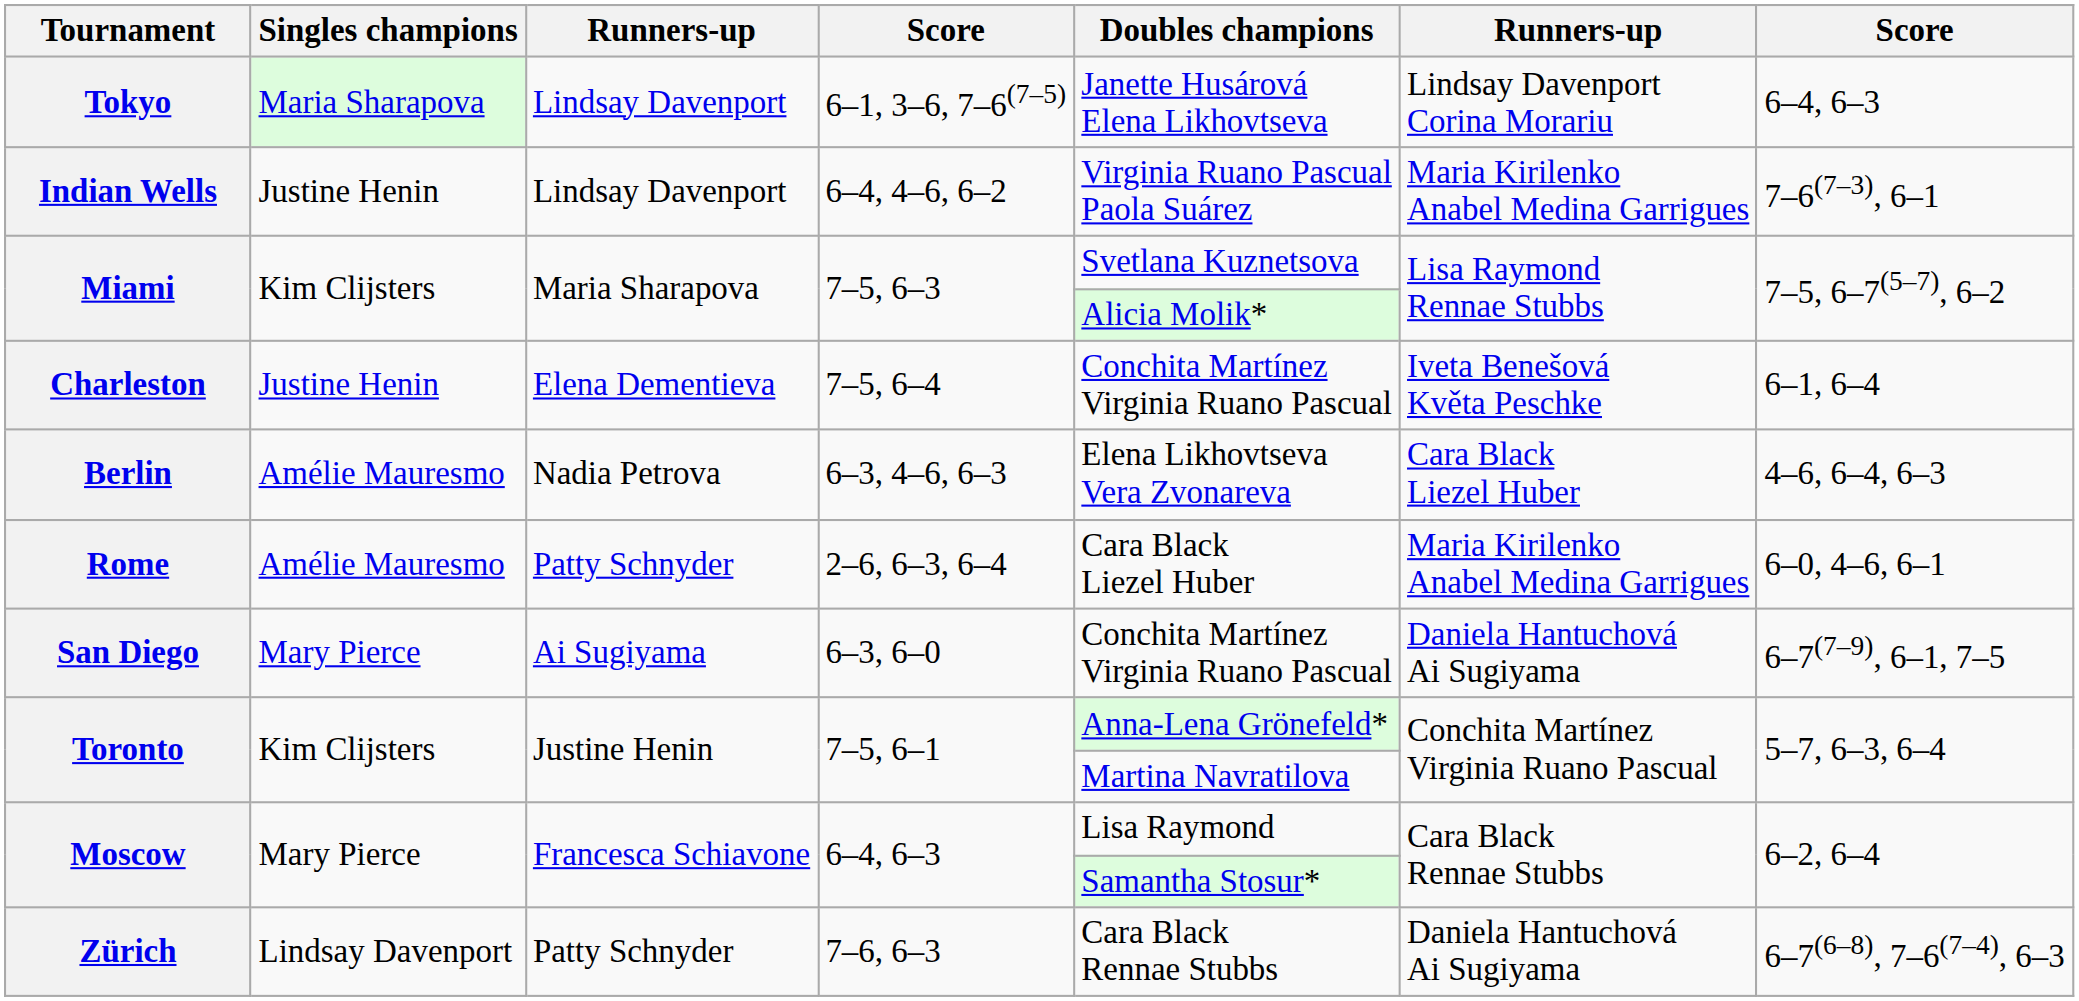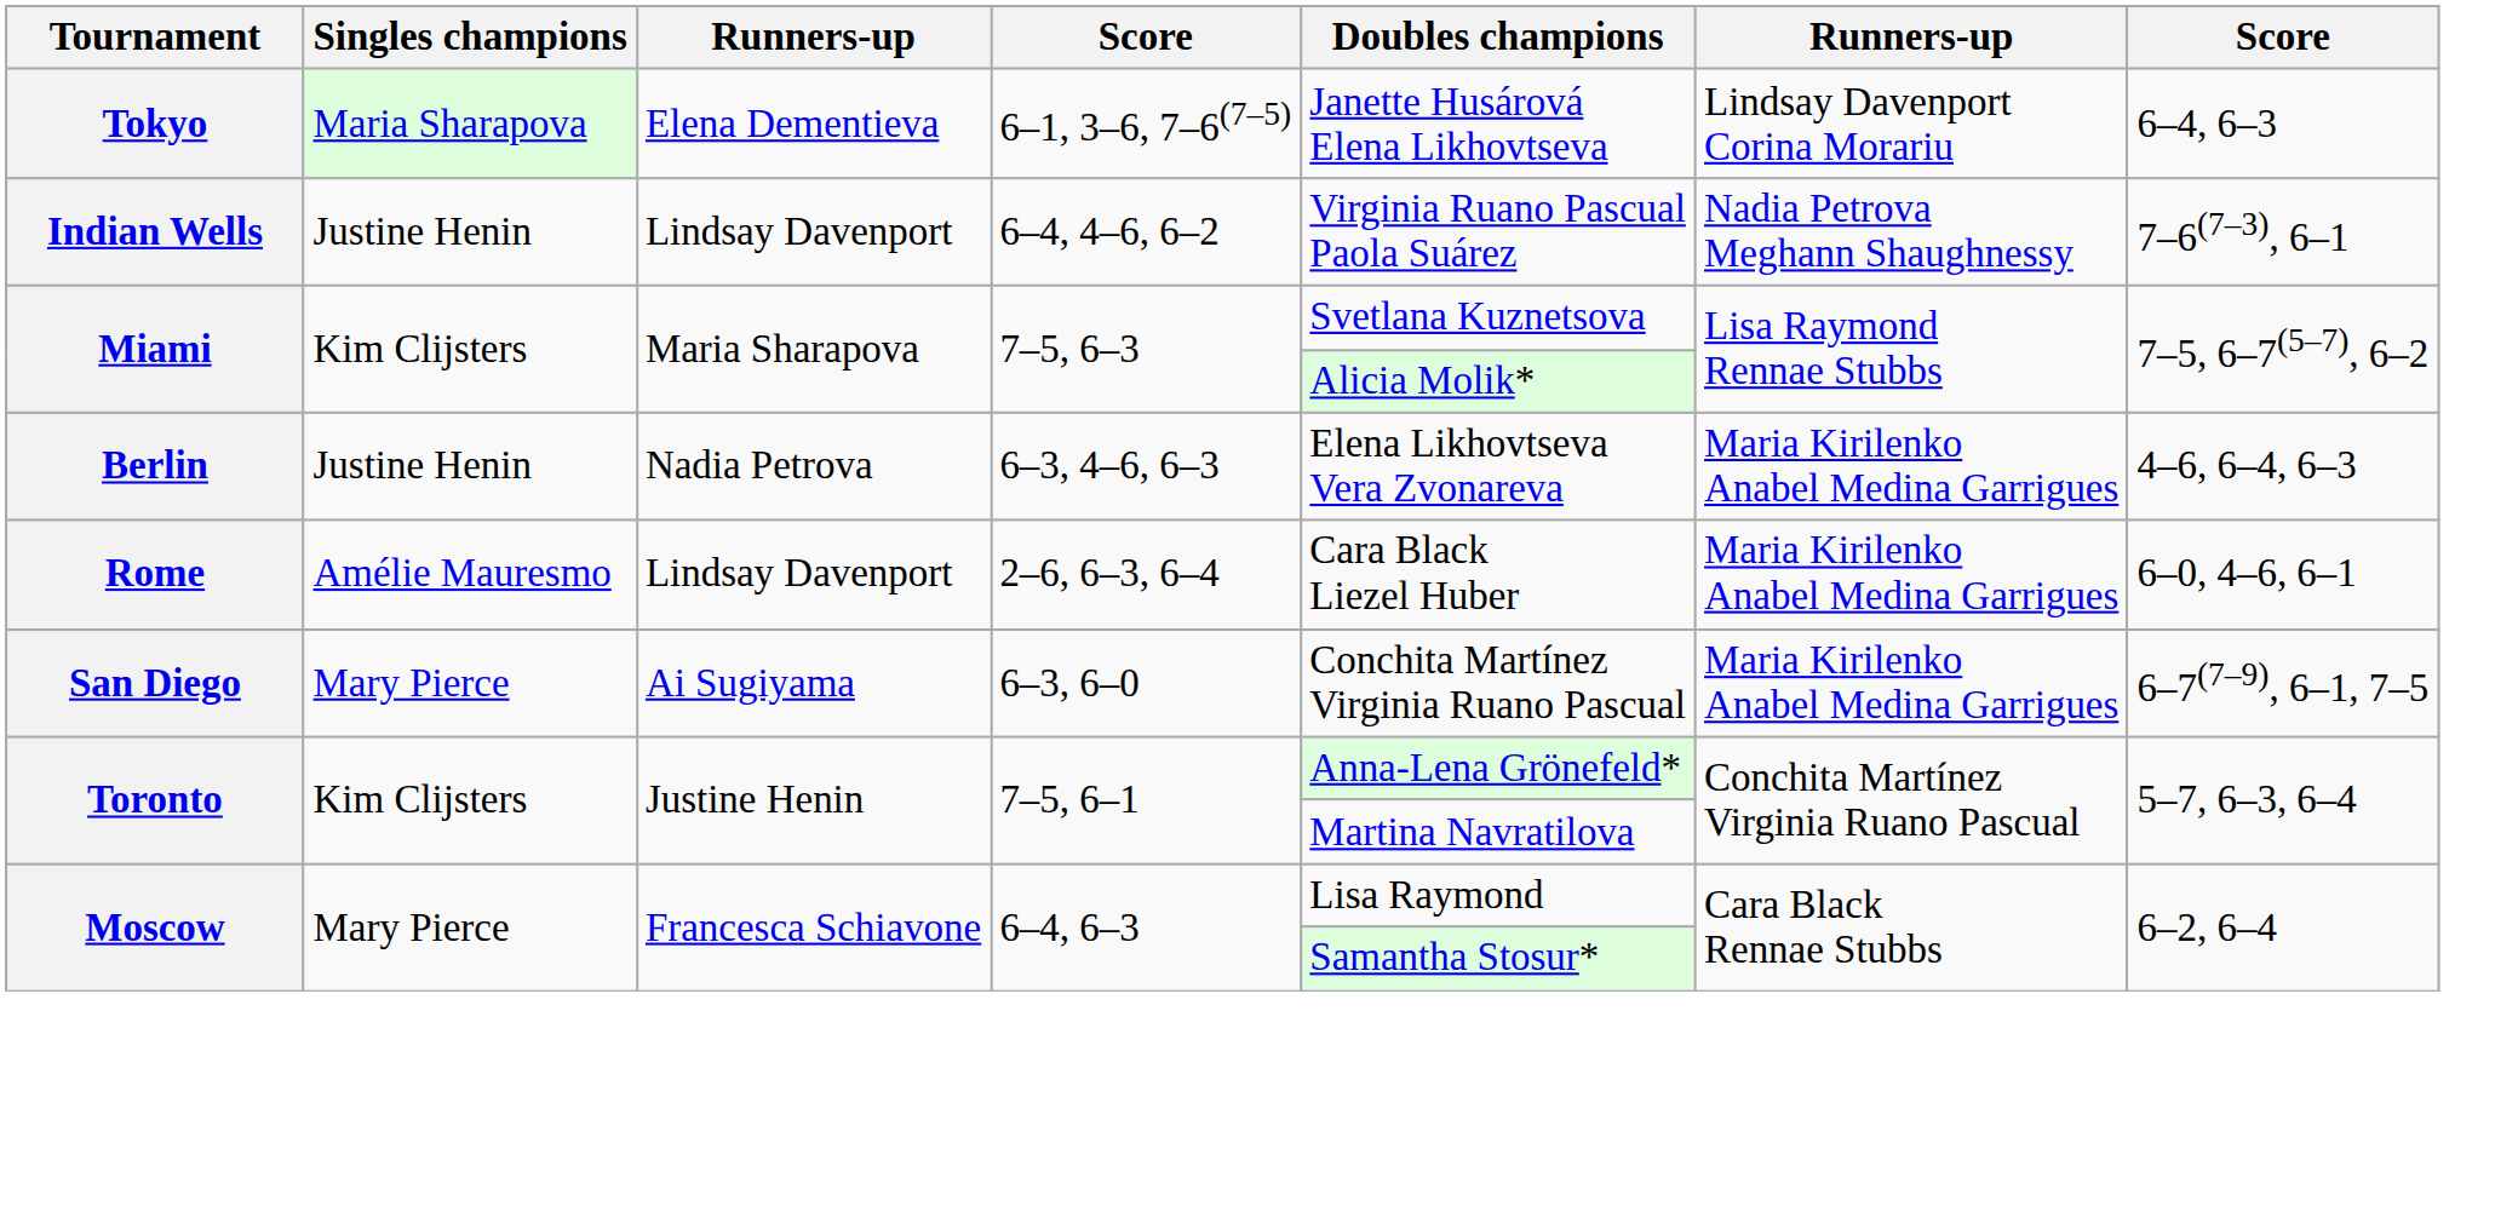Tokyo | column 3: Lindsay Davenport -> Elena Dementieva
Indian Wells | column 6: Maria Kirilenko Anabel Medina Garrigues -> Nadia Petrova Meghann Shaughnessy
- row: Charleston | Justine Henin | Elena Dementieva | 7–5, 6–4 | Conchita Martínez Virginia Ruano Pascual | Iveta Benešová Květa Peschke | 6–1, 6–4
Berlin | Singles champions: Amélie Mauresmo -> Justine Henin
Berlin | column 6: Cara Black Liezel Huber -> Maria Kirilenko Anabel Medina Garrigues
Rome | column 3: Patty Schnyder -> Lindsay Davenport
San Diego | column 6: Daniela Hantuchová Ai Sugiyama -> Maria Kirilenko Anabel Medina Garrigues
- row: Zürich | Lindsay Davenport | Patty Schnyder | 7–6, 6–3 | Cara Black Rennae Stubbs | Daniela Hantuchová Ai Sugiyama | 6–7(6–8), 7–6(7–4), 6–3
